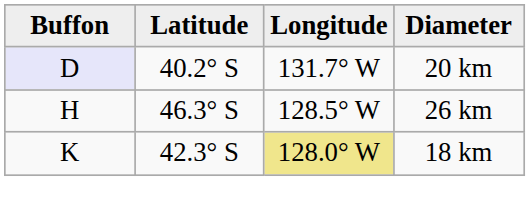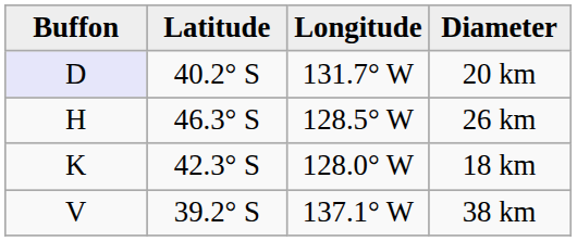18 km | Longitude: khaki background -> no background
+ row: V | 39.2° S | 137.1° W | 38 km
